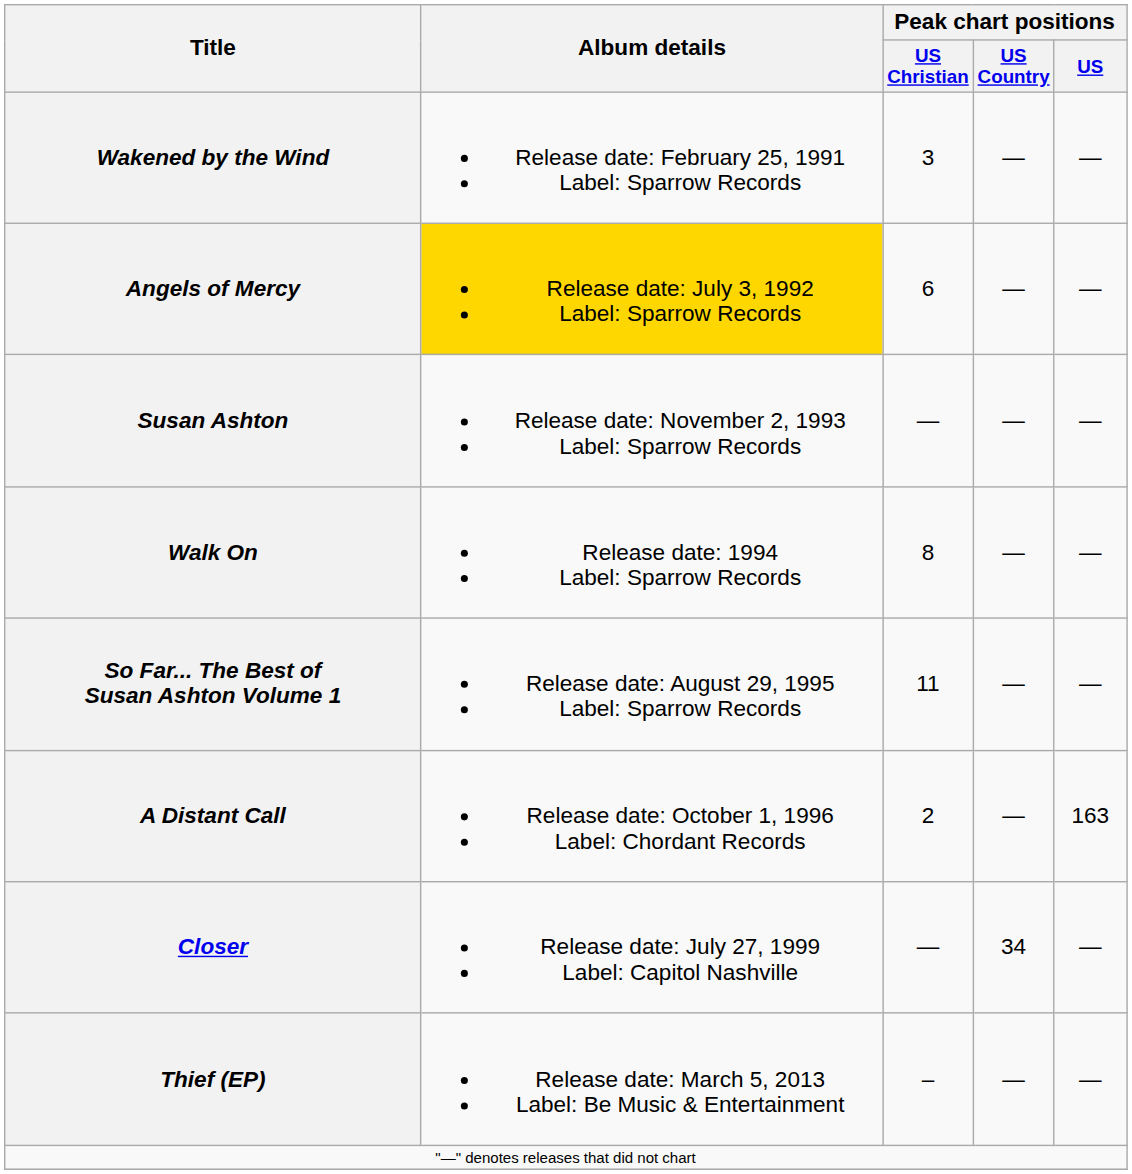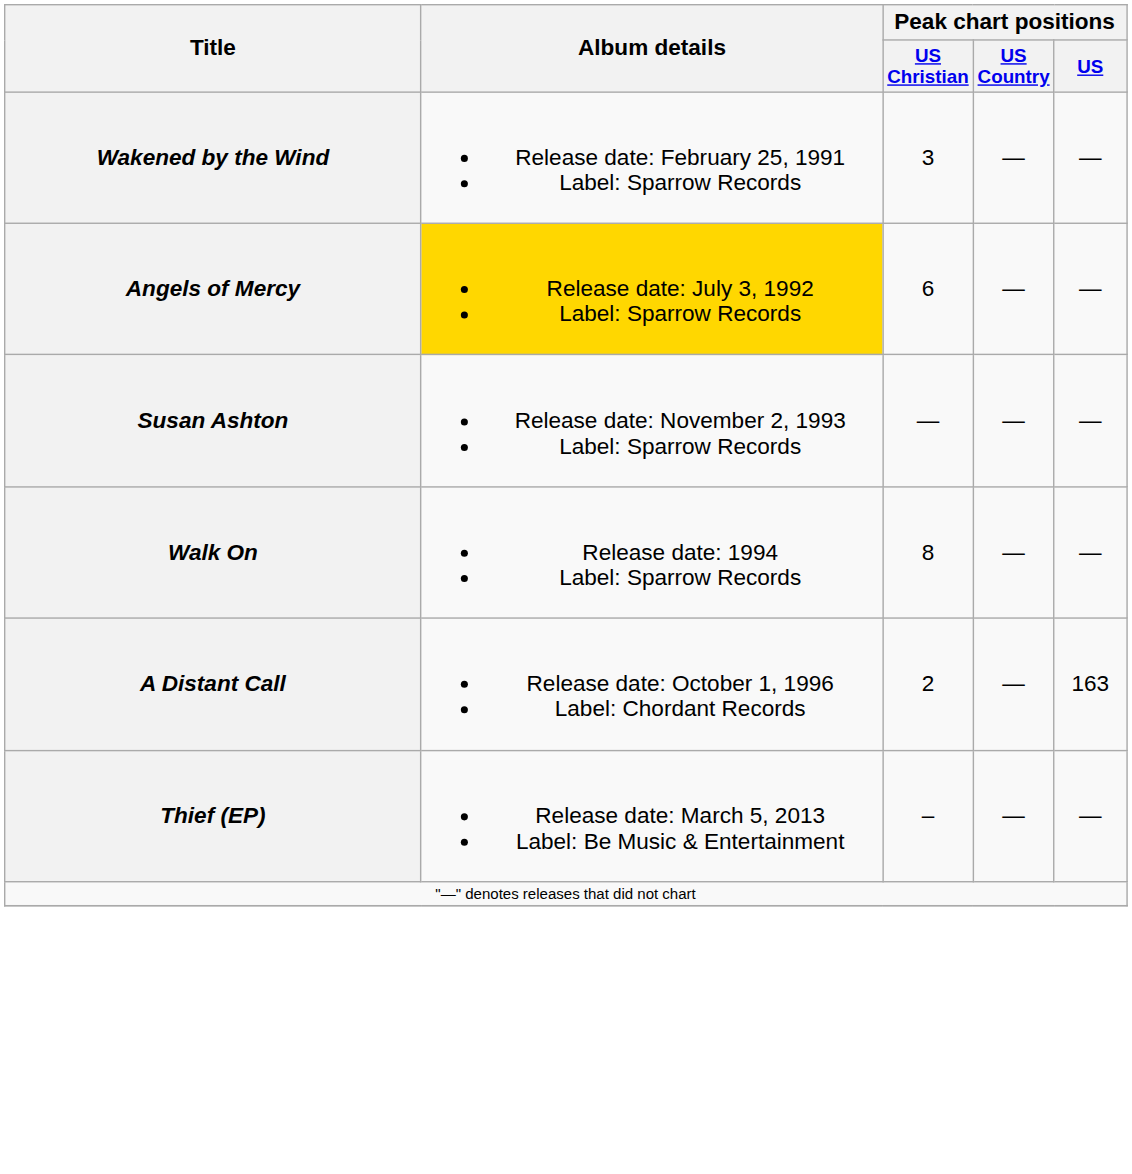- row: So Far... The Best of Susan Ashton Volume 1 | Release date: August 29, 1995 Label: Sparrow Records | 11 | — | —
- row: Closer | Release date: July 27, 1999 Label: Capitol Nashville | — | 34 | —
